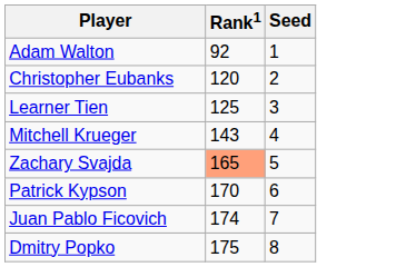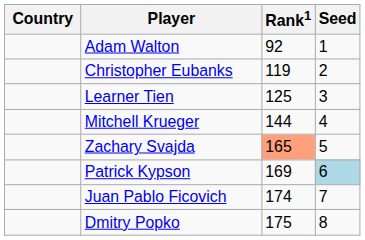+ column: Country
Christopher Eubanks | Rank1: 120 -> 119
Mitchell Krueger | Rank1: 143 -> 144
Patrick Kypson | Rank1: 170 -> 169
Patrick Kypson | Seed: no background -> lightblue background
